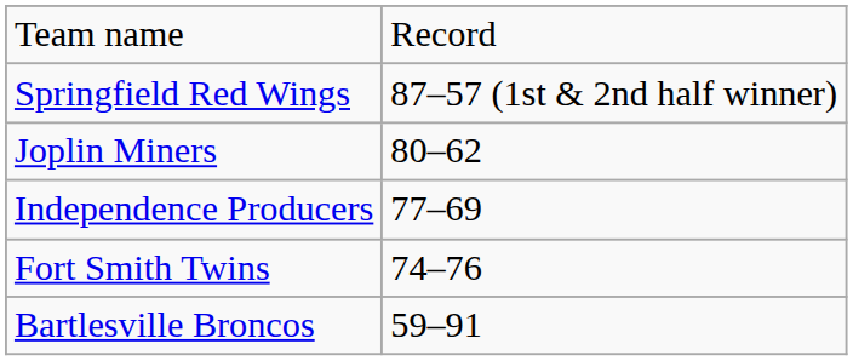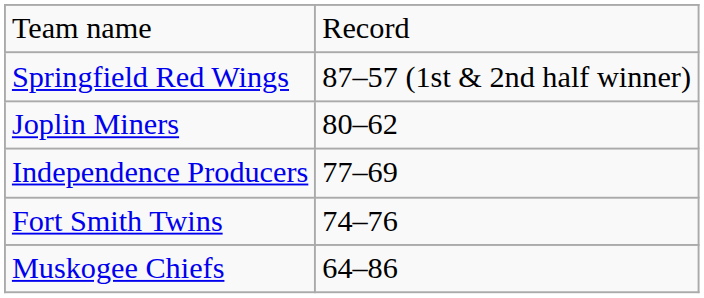+ row: Muskogee Chiefs | 64–86
- row: Bartlesville Broncos | 59–91
